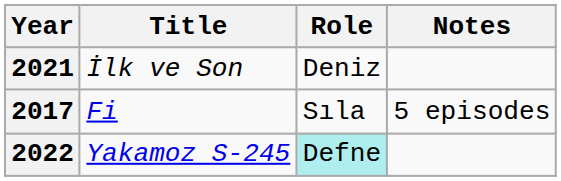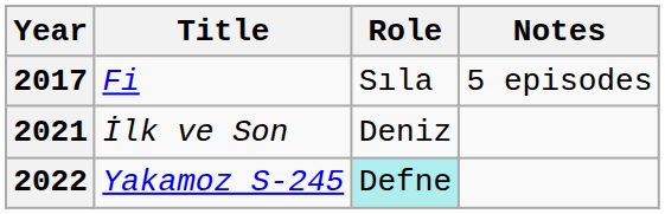rows swapped: 2017 <-> 2021
